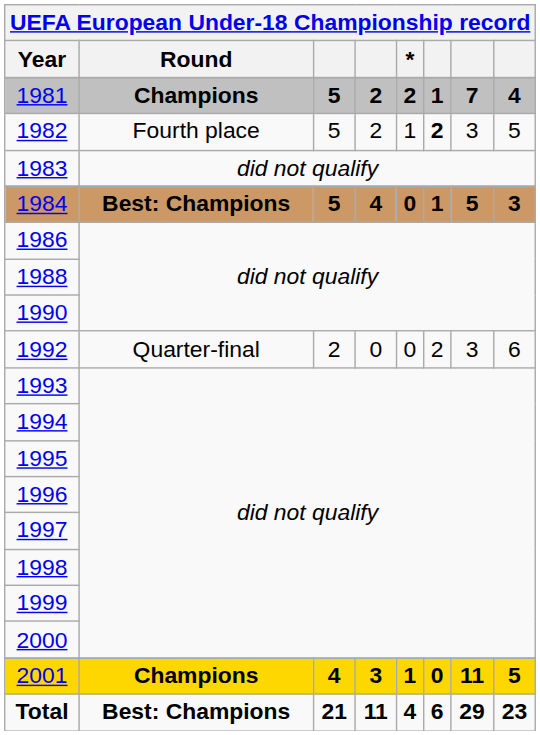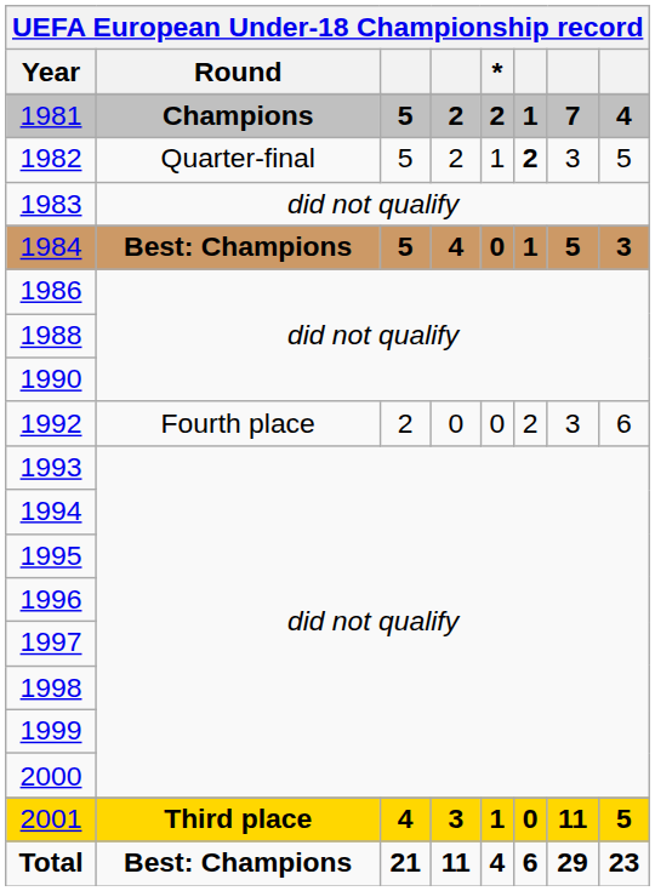1982 | Round: Fourth place -> Quarter-final
1992 | Round: Quarter-final -> Fourth place
2001 | Round: Champions -> Third place
